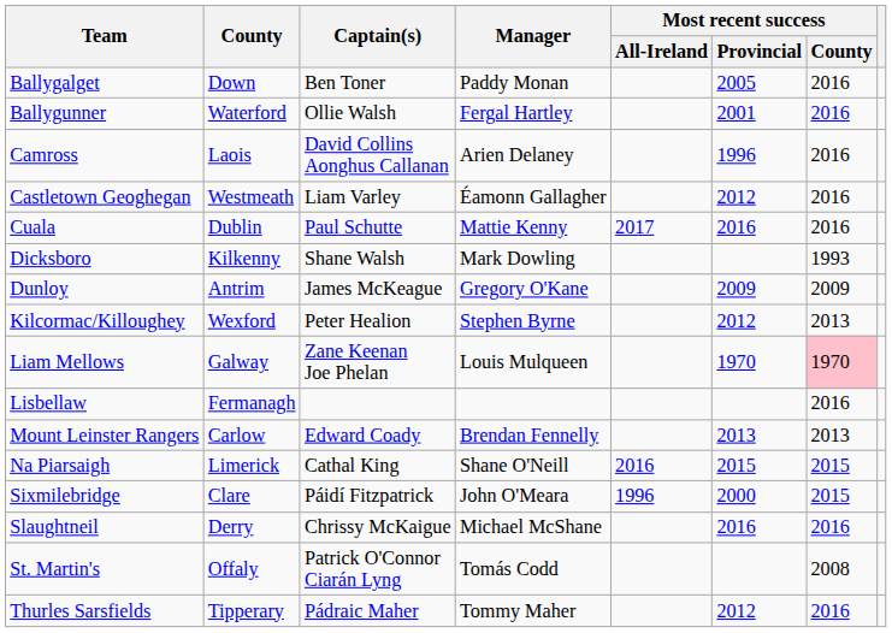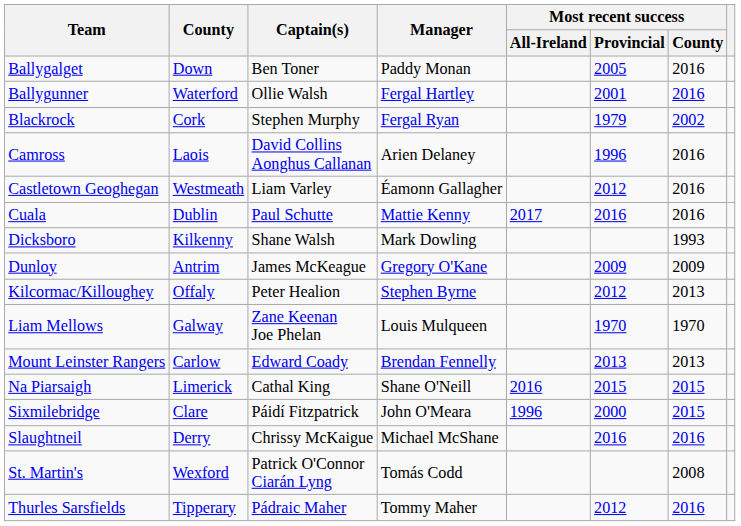+ row: Blackrock | Cork | Stephen Murphy | Fergal Ryan | 1979 | 2002
Kilcormac/Killoughey | County: Wexford -> Offaly
Liam Mellows | Most recent success / County: pink background -> no background
- row: Lisbellaw | Fermanagh | 2016
St. Martin's | County: Offaly -> Wexford
